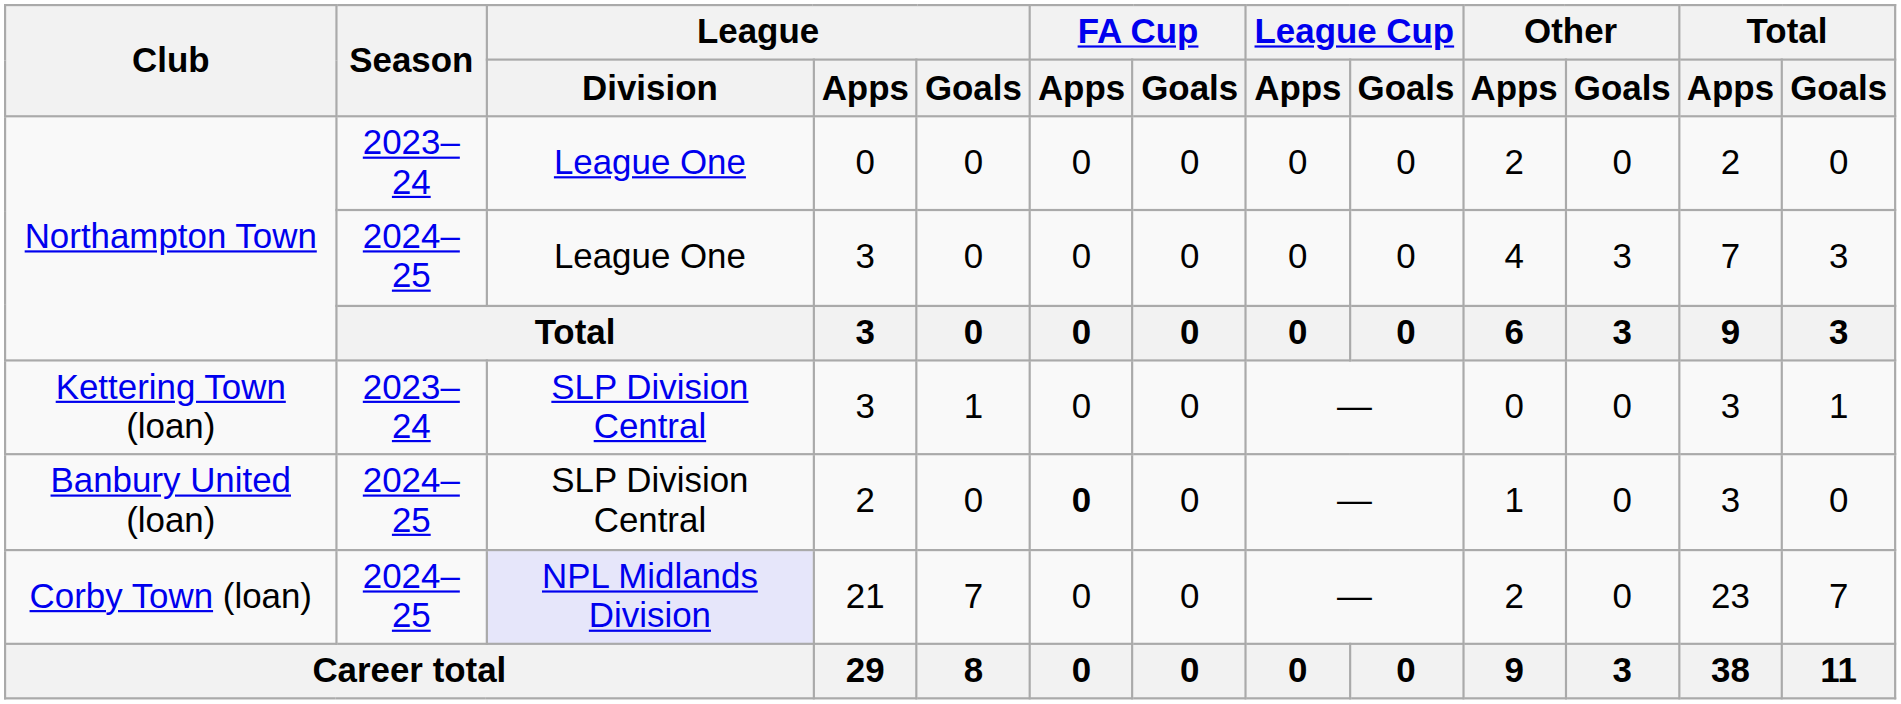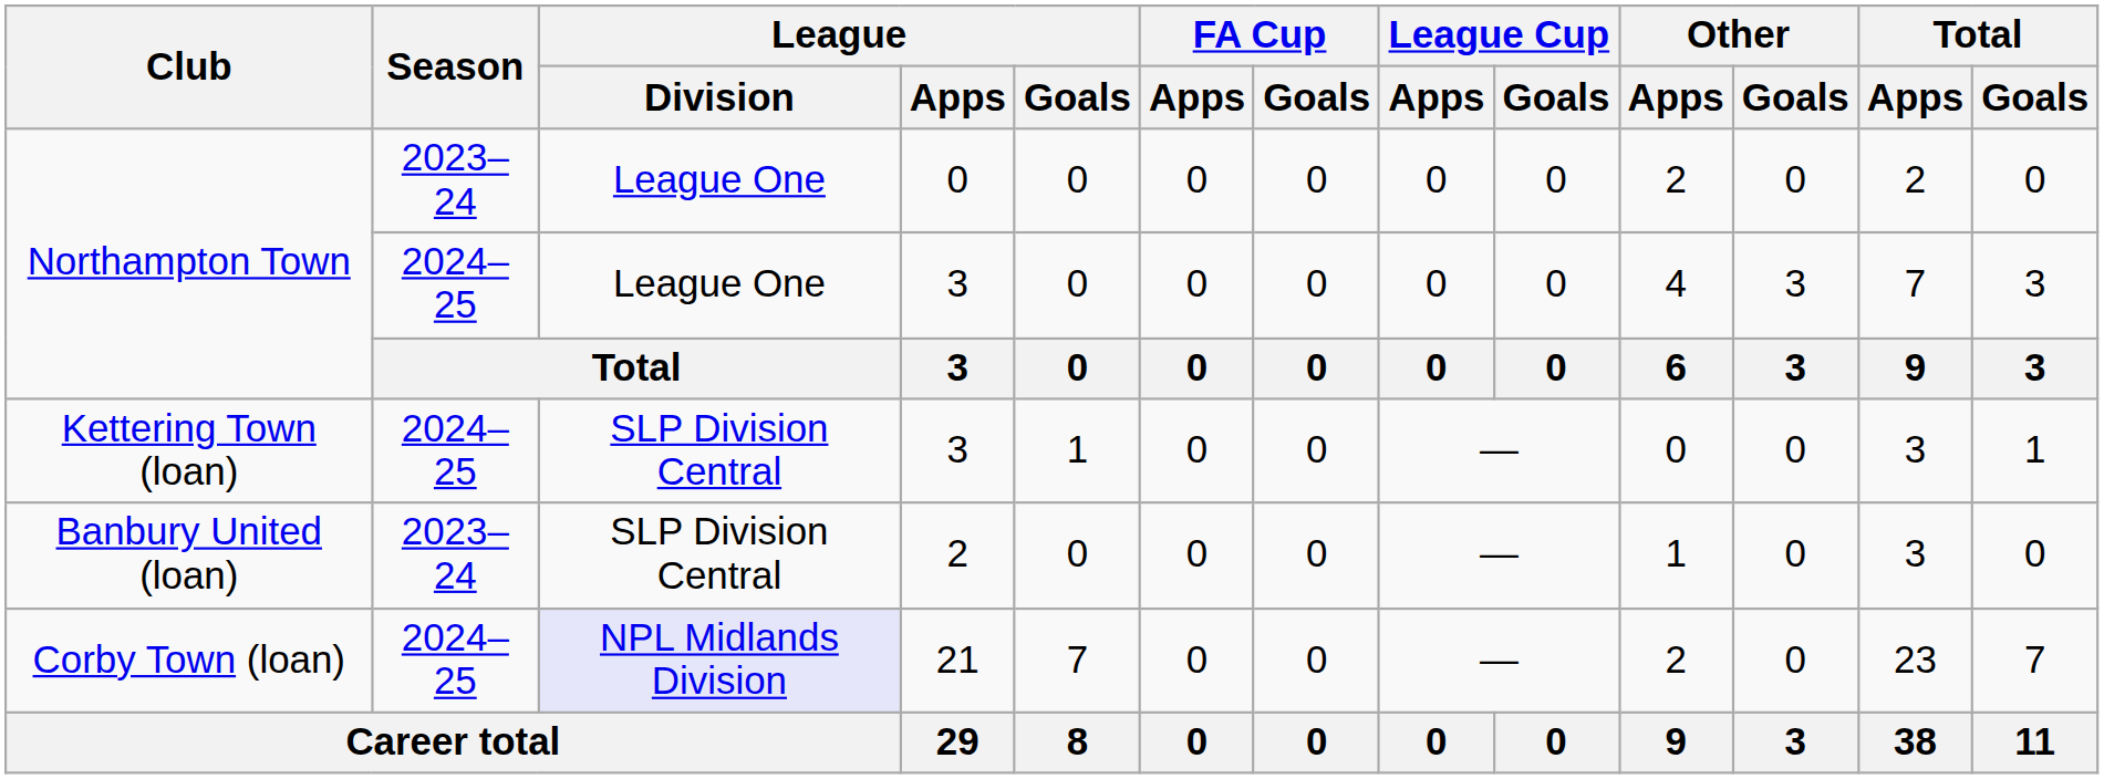Kettering Town (loan) | Season: 2023–24 -> 2024–25
Banbury United (loan) | Season: 2024–25 -> 2023–24
Banbury United (loan) | FA Cup / Apps: bold -> normal
